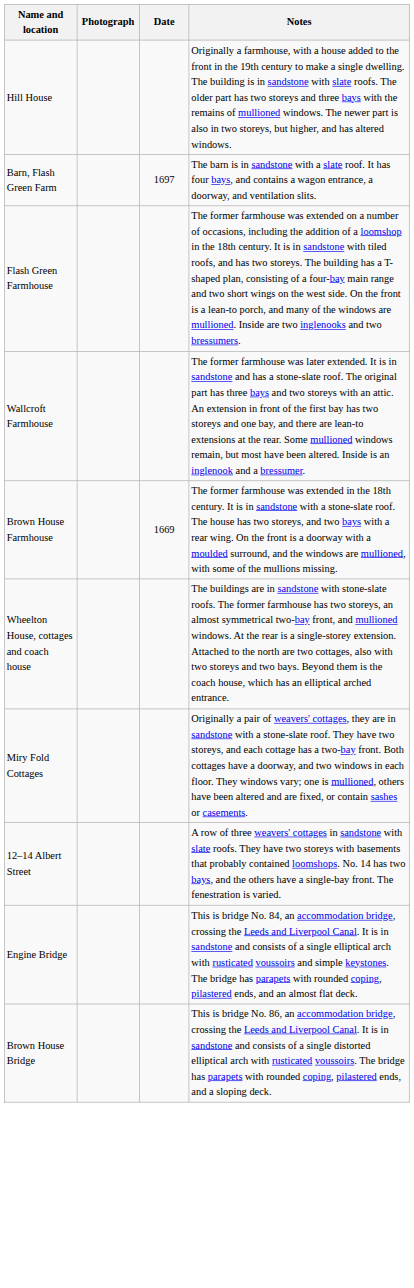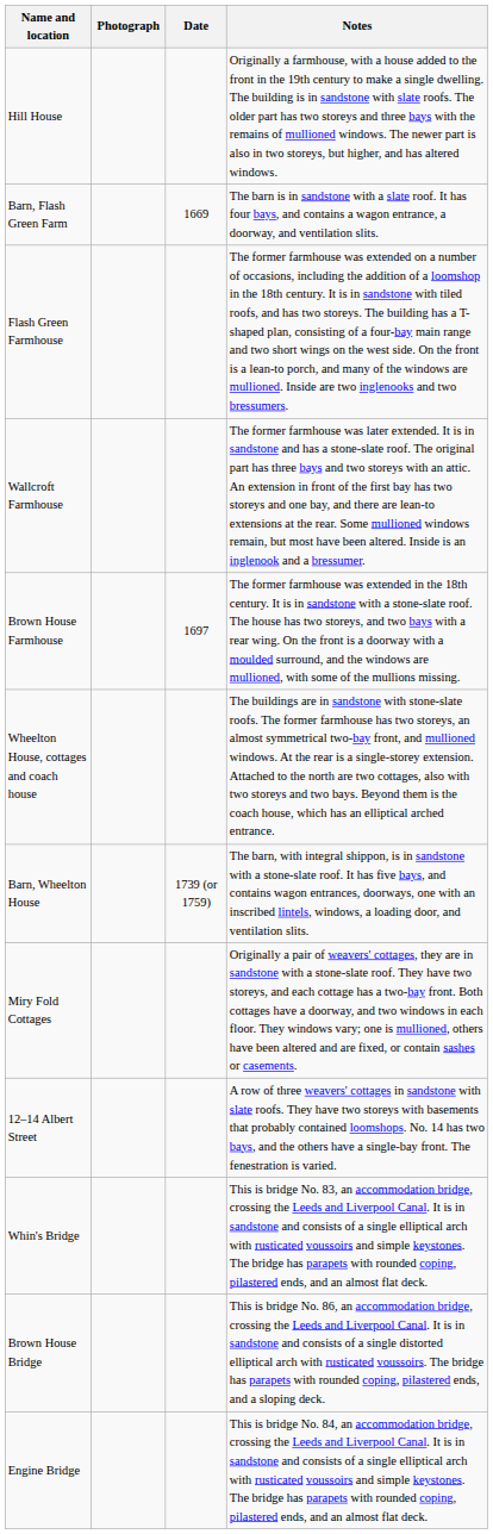Barn, Flash Green Farm | Date: 1697 -> 1669
Brown House Farmhouse | Date: 1669 -> 1697
+ row: Barn, Wheelton House | 1739 (or 1759) | The barn, with integral shippon, is in sandstone with a stone-slate roof. It has five bays, and contains wagon entrances, doorways, one with an inscribed lintels, windows, a loading door, and ventilation slits.
+ row: Whin's Bridge | This is bridge No. 83, an accommodation bridge, crossing the Leeds and Liverpool Canal. It is in sandstone and consists of a single elliptical arch with rusticated voussoirs and simple keystones. The bridge has parapets with rounded coping, pilastered ends, and an almost flat deck.
rows swapped: Engine Bridge <-> Brown House Bridge
